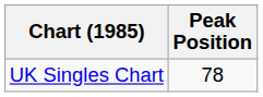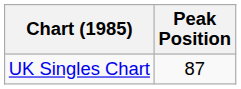UK Singles Chart | Peak Position: 78 -> 87
